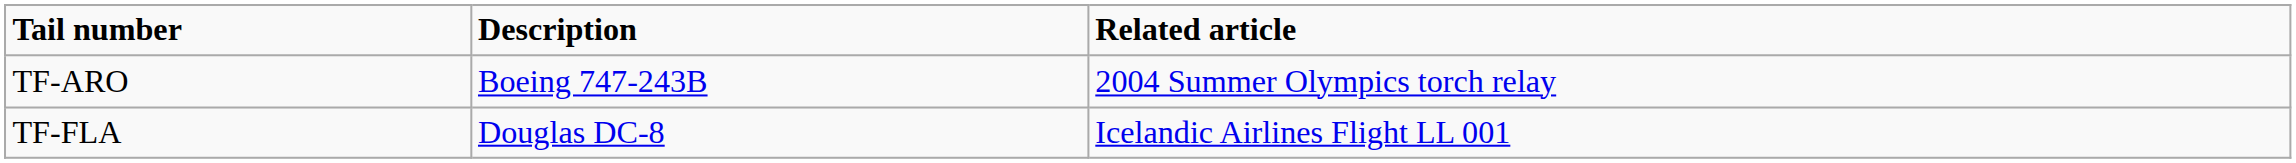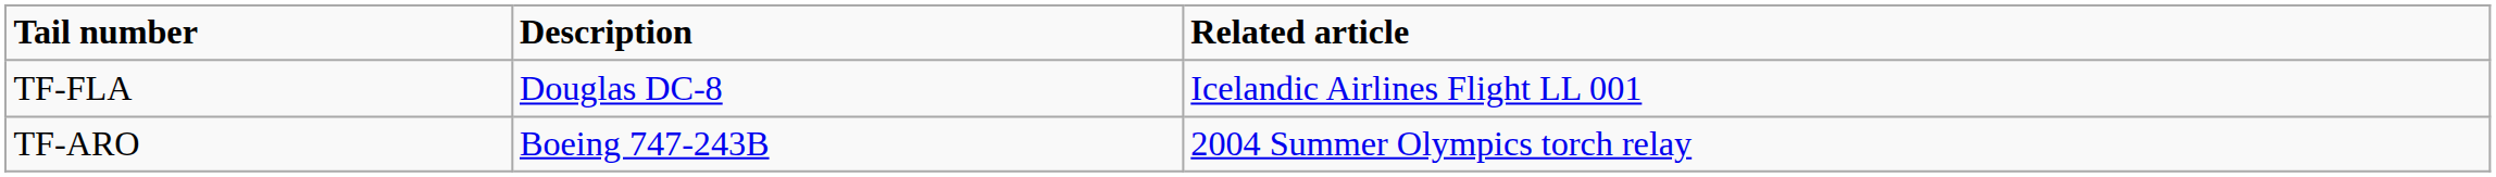rows swapped: TF-ARO <-> TF-FLA
